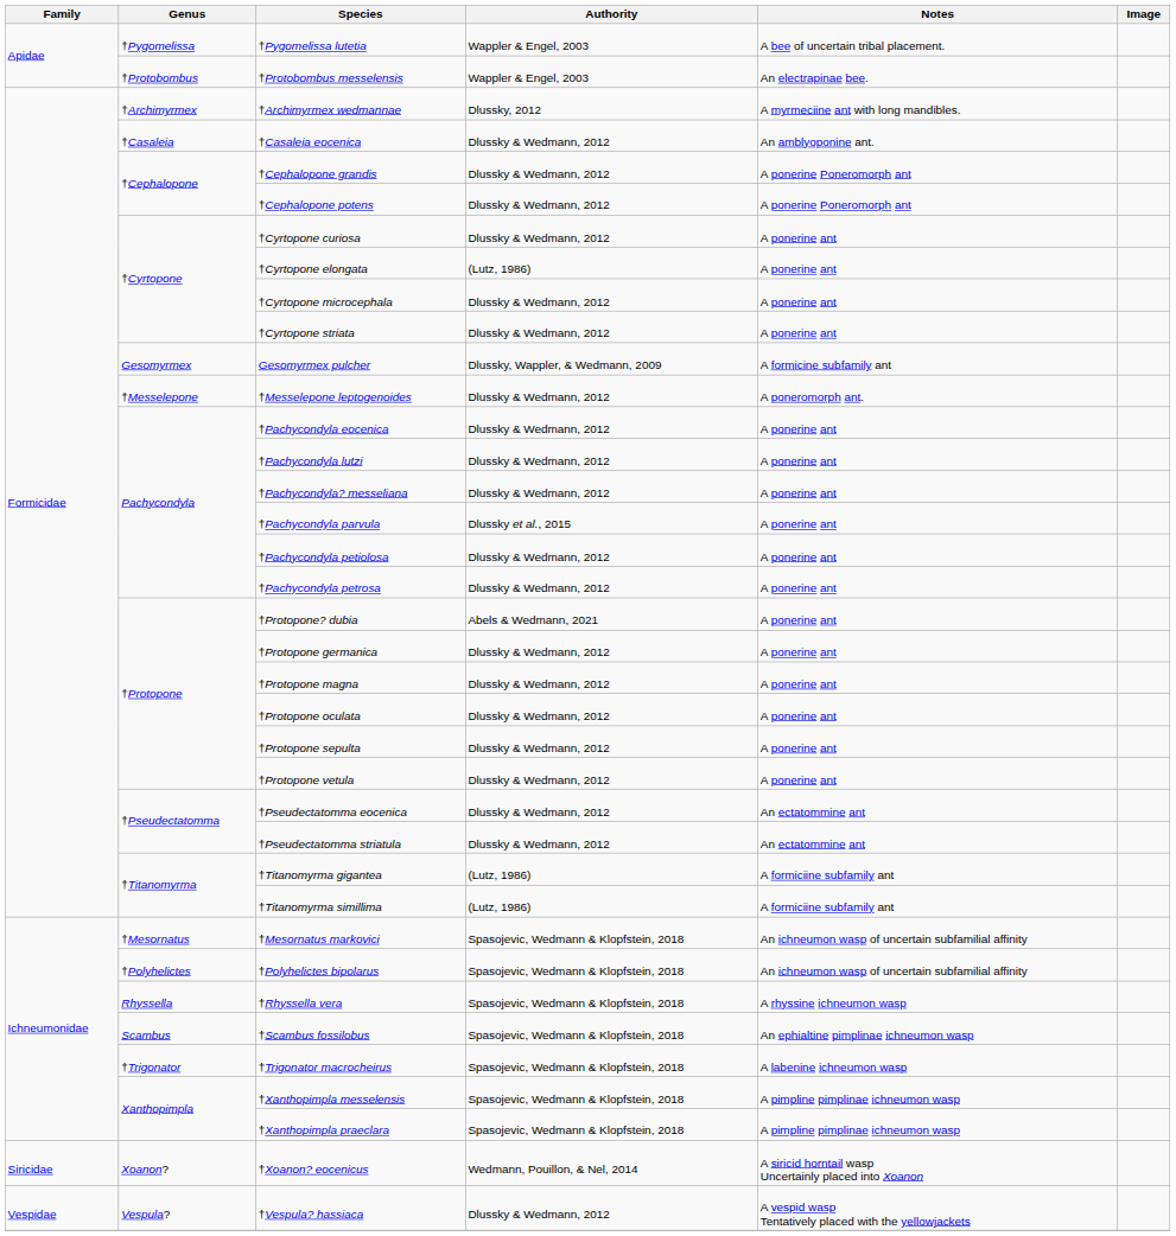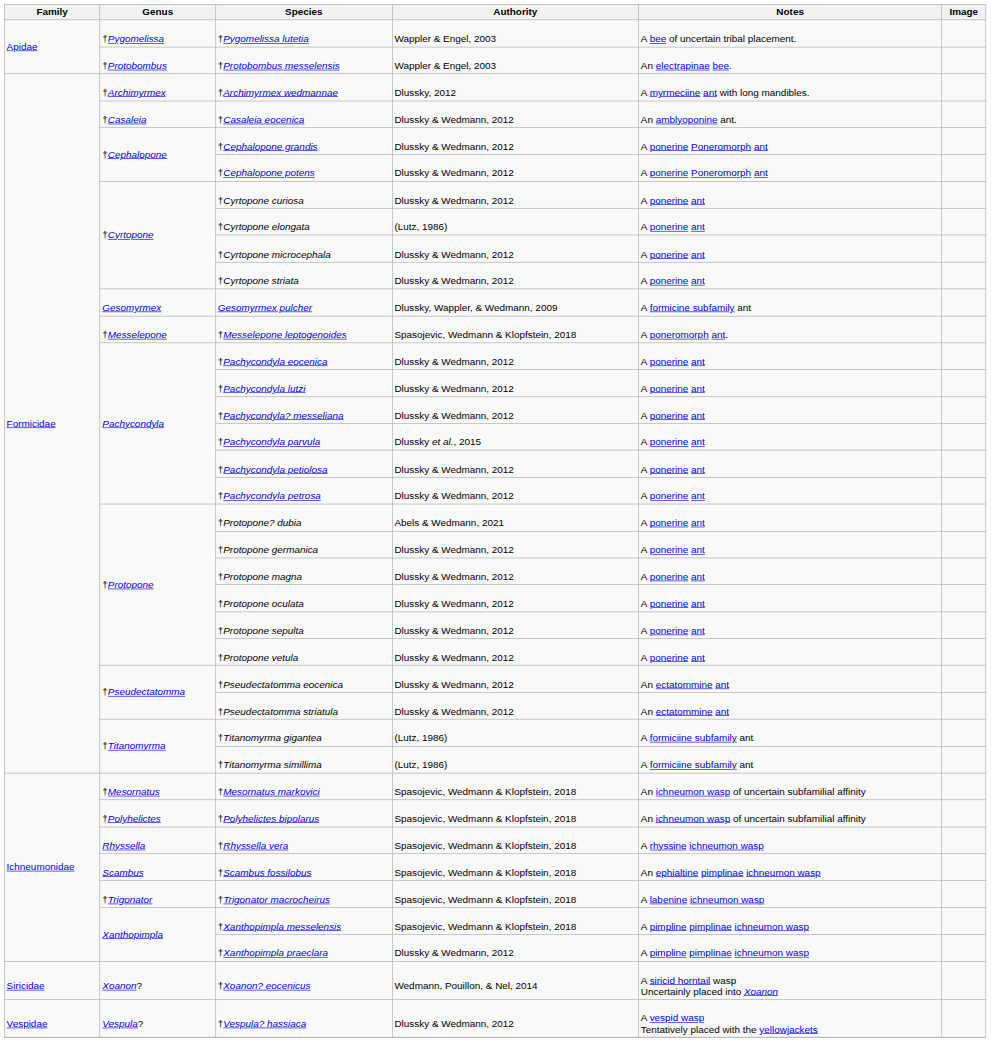†Messelepone leptogenoides | Authority: Dlussky & Wedmann, 2012 -> Spasojevic, Wedmann & Klopfstein, 2018
†Xanthopimpla praeclara | Authority: Spasojevic, Wedmann & Klopfstein, 2018 -> Dlussky & Wedmann, 2012
